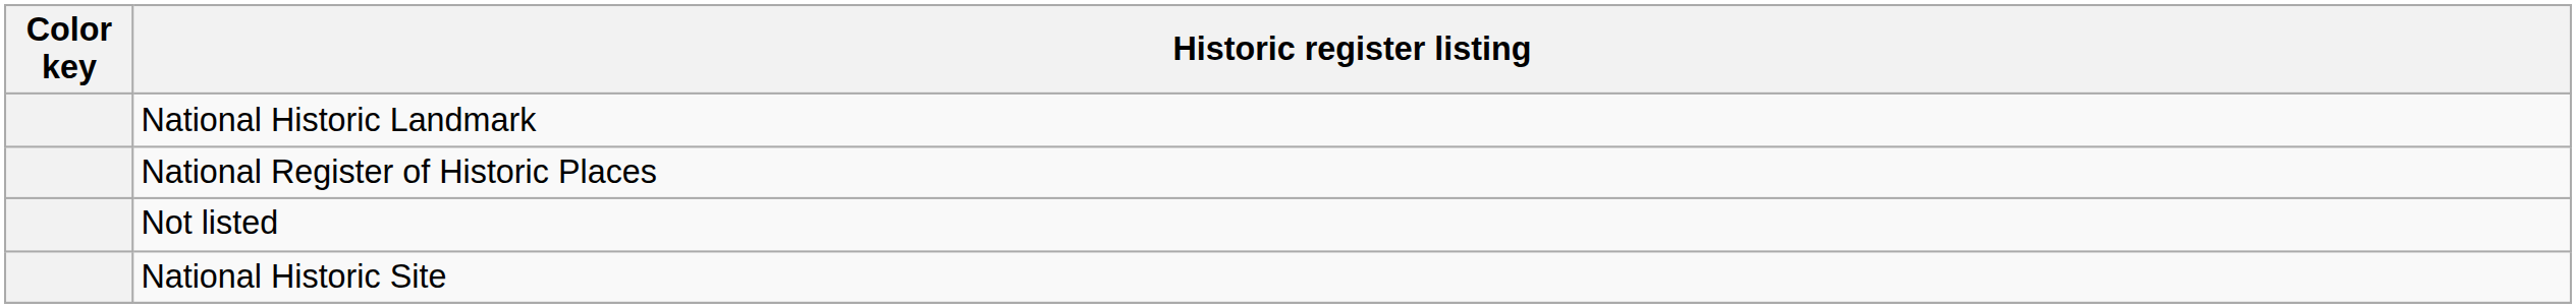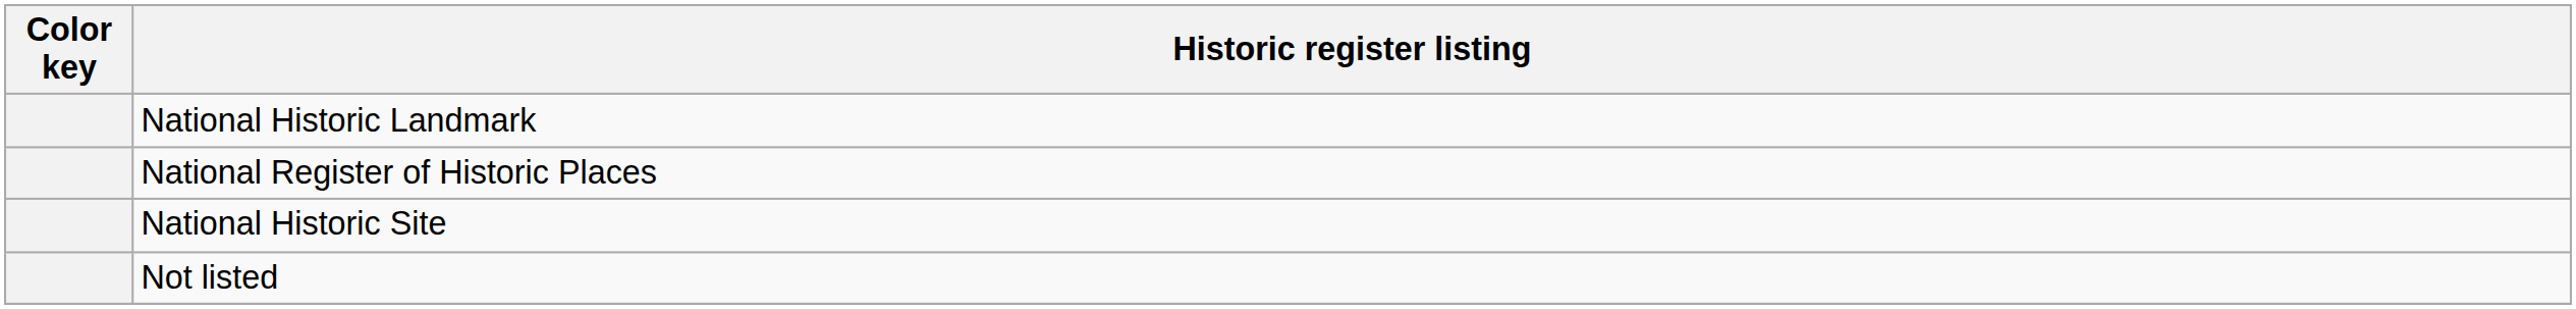rows swapped: National Historic Site <-> Not listed
